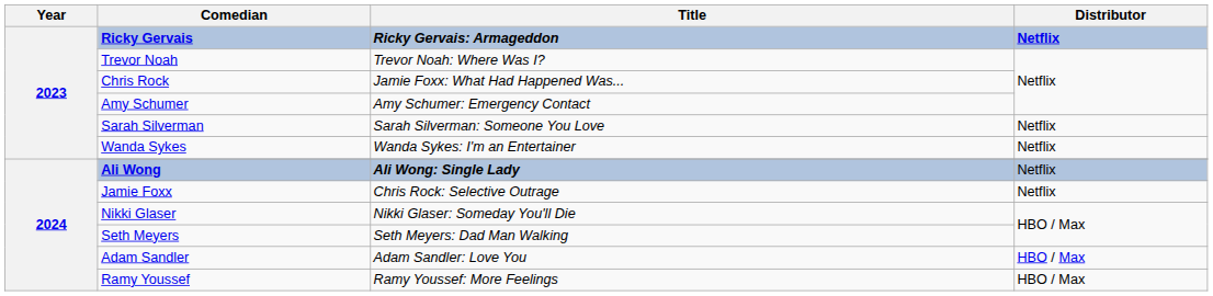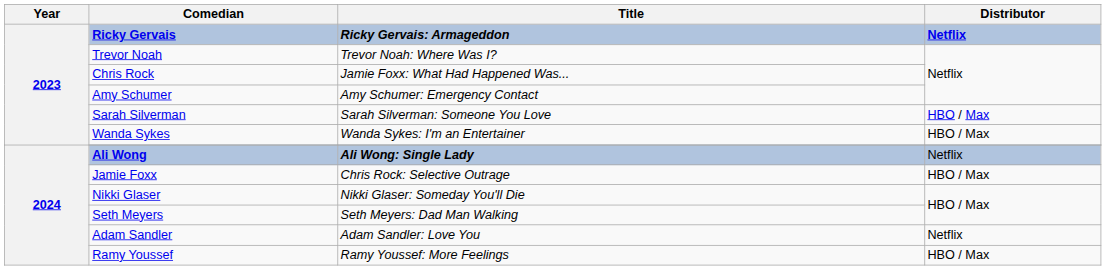Sarah Silverman | Distributor: Netflix -> HBO / Max
Wanda Sykes | Distributor: Netflix -> HBO / Max
Jamie Foxx | Distributor: Netflix -> HBO / Max
Adam Sandler | Distributor: HBO / Max -> Netflix
